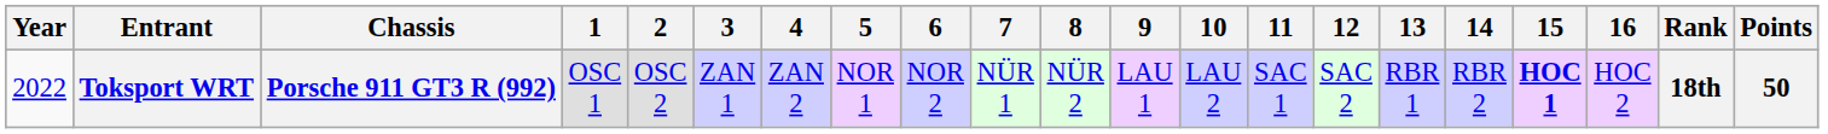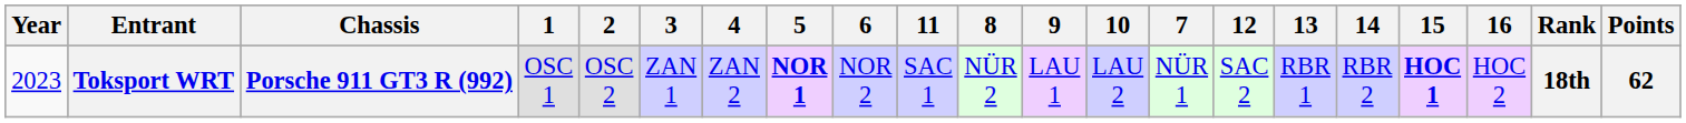columns swapped: 7 <-> 11
Toksport WRT | Year: 2022 -> 2023
Toksport WRT | 5: normal -> bold
Toksport WRT | Points: 50 -> 62
